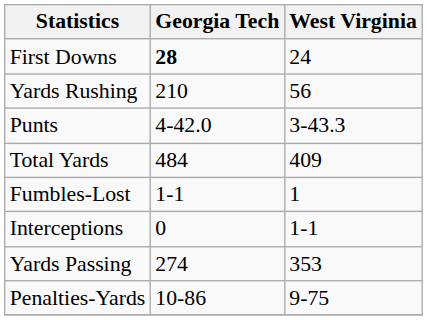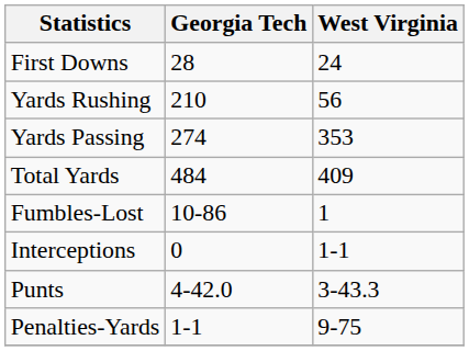First Downs | Georgia Tech: bold -> normal
rows swapped: Yards Passing <-> Punts
Fumbles-Lost | Georgia Tech: 1-1 -> 10-86
Penalties-Yards | Georgia Tech: 10-86 -> 1-1
